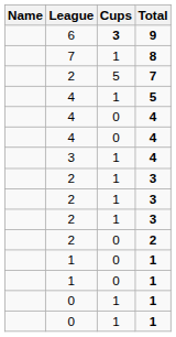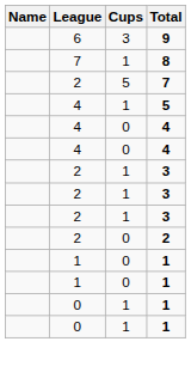9 | Cups: bold -> normal
- row: 3 | 1 | 4
